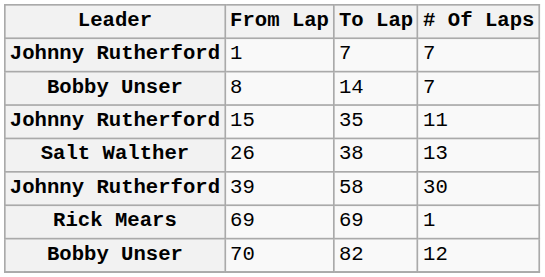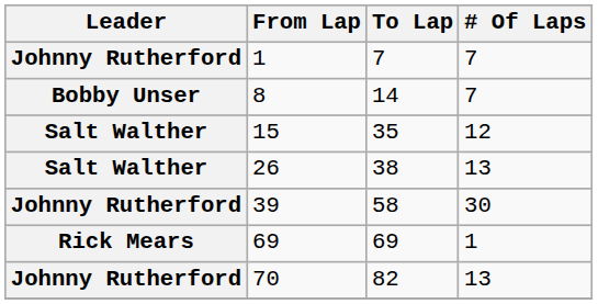15 | Leader: Johnny Rutherford -> Salt Walther
15 | # Of Laps: 11 -> 12
70 | Leader: Bobby Unser -> Johnny Rutherford
70 | # Of Laps: 12 -> 13
